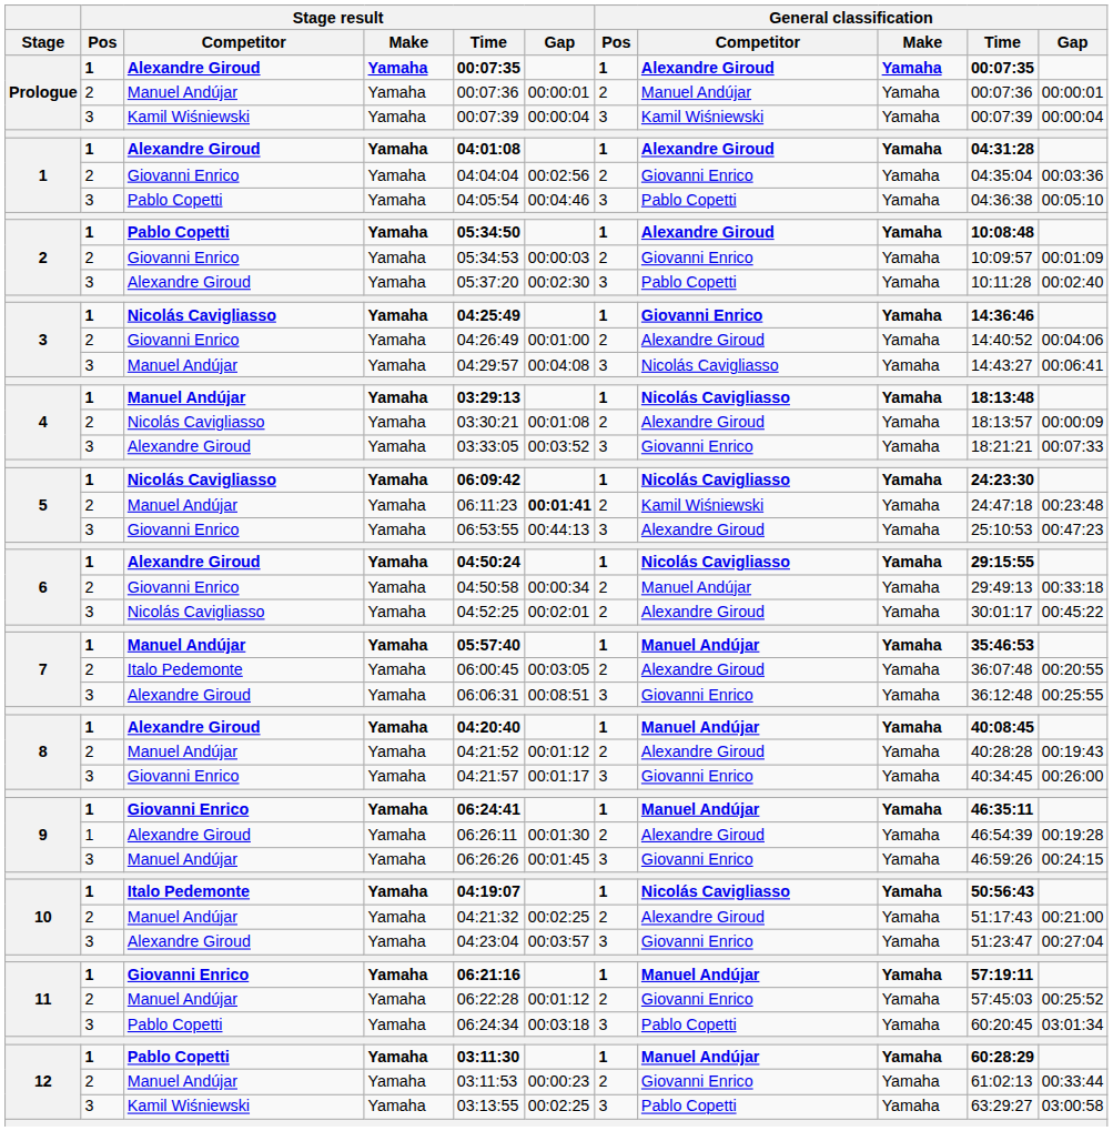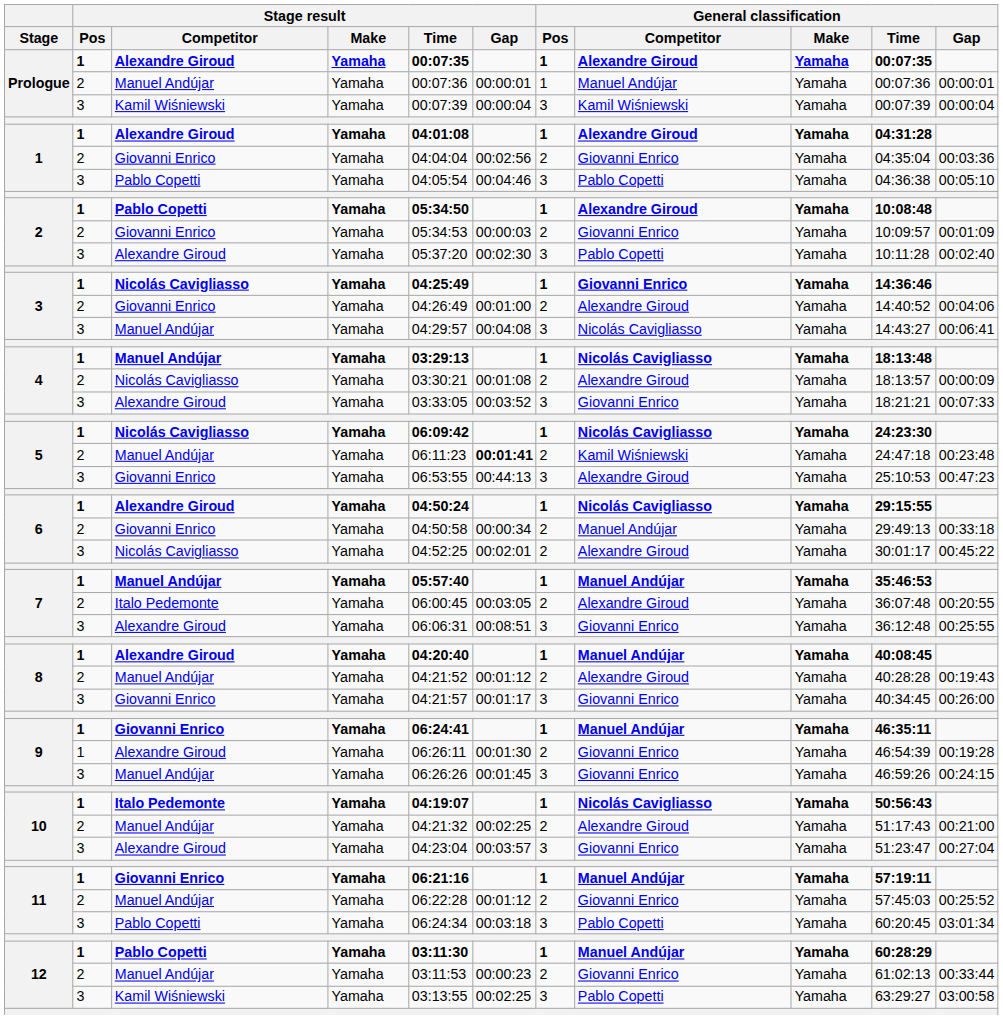Prologue / Manuel Andújar | General classification / Pos: 2 -> 1
9 / Alexandre Giroud | General classification / Competitor: Alexandre Giroud -> Giovanni Enrico
